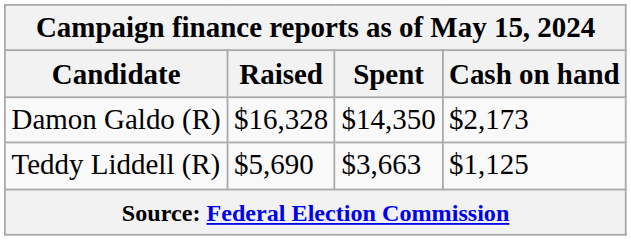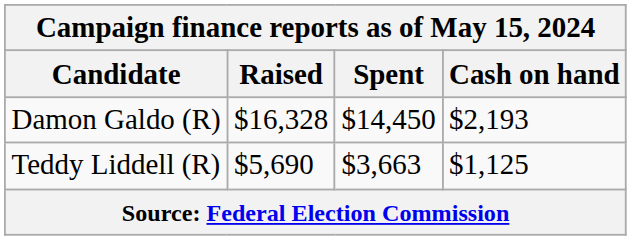Damon Galdo (R) | Spent: $14,350 -> $14,450
Damon Galdo (R) | Cash on hand: $2,173 -> $2,193
